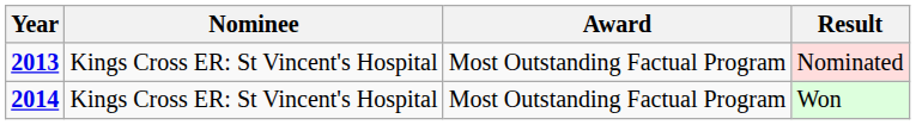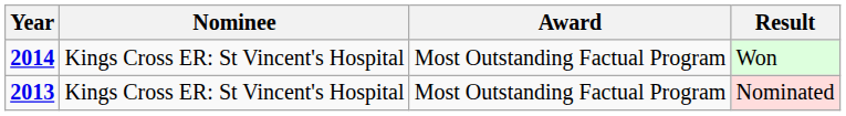rows swapped: Nominated <-> Won
